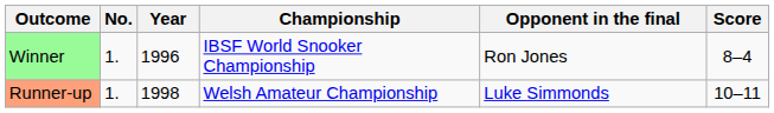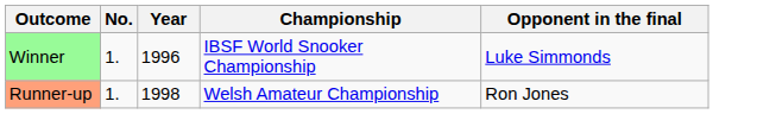- column: Score | 8–4 | 10–11
Winner | Opponent in the final: Ron Jones -> Luke Simmonds
Runner-up | Opponent in the final: Luke Simmonds -> Ron Jones
